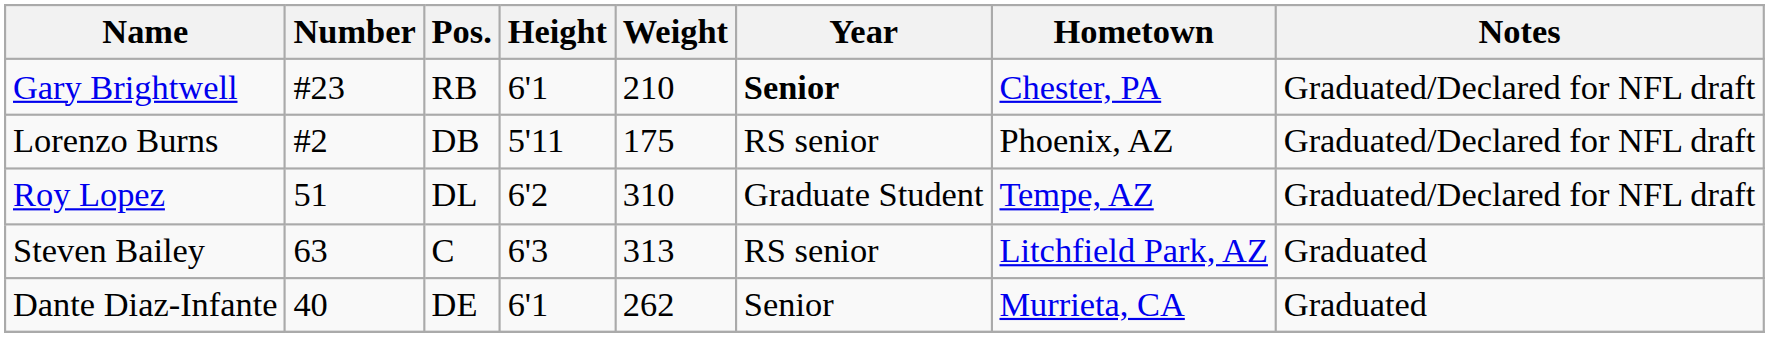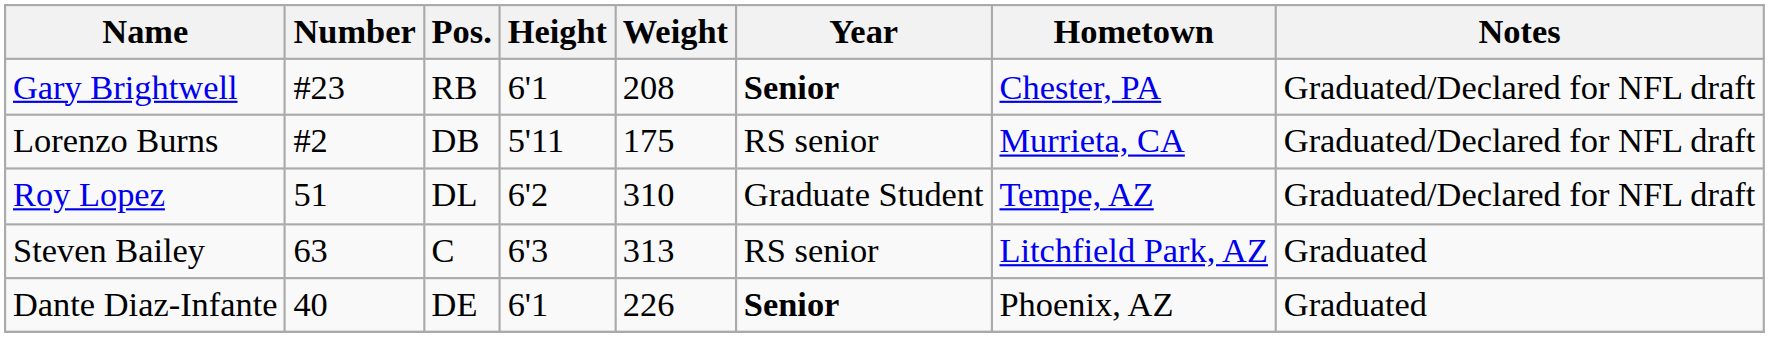Gary Brightwell | Weight: 210 -> 208
Lorenzo Burns | Hometown: Phoenix, AZ -> Murrieta, CA
Dante Diaz-Infante | Weight: 262 -> 226
Dante Diaz-Infante | Year: normal -> bold
Dante Diaz-Infante | Hometown: Murrieta, CA -> Phoenix, AZ
